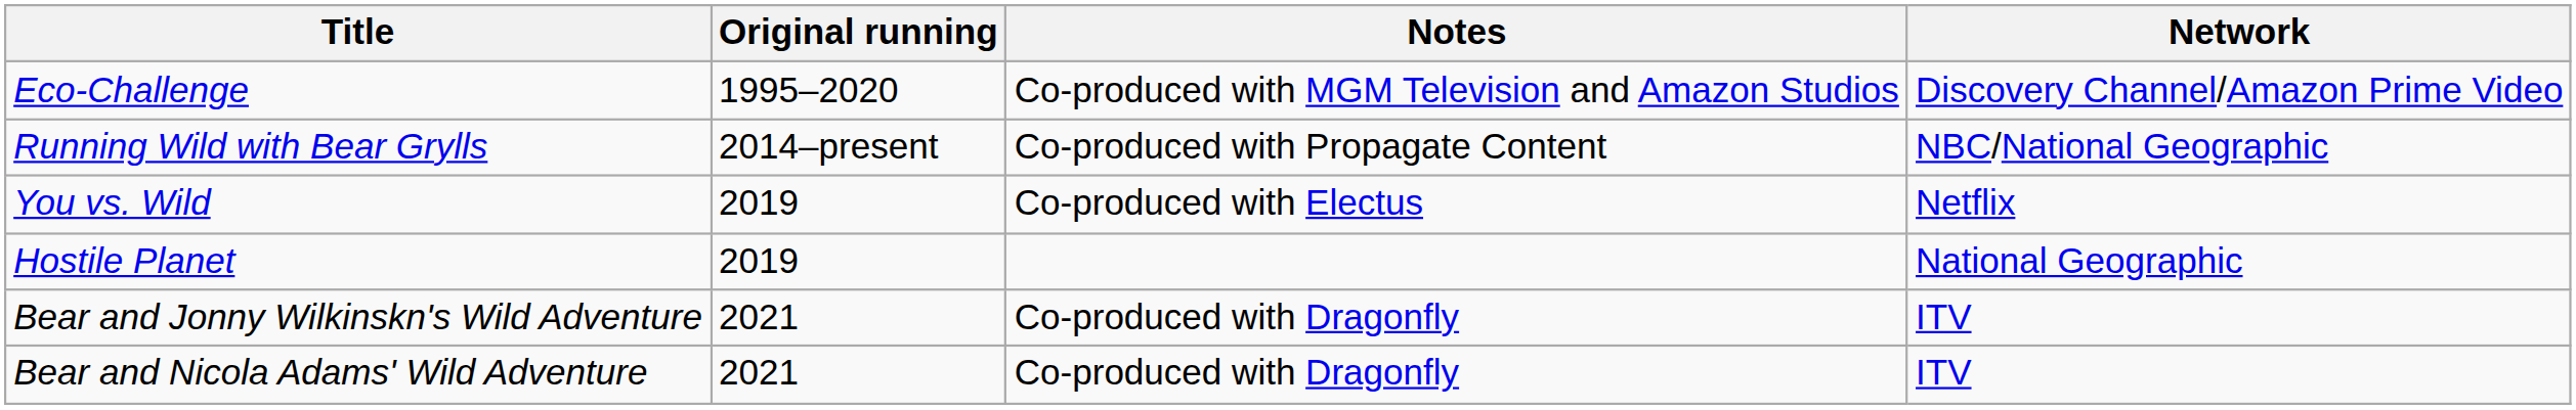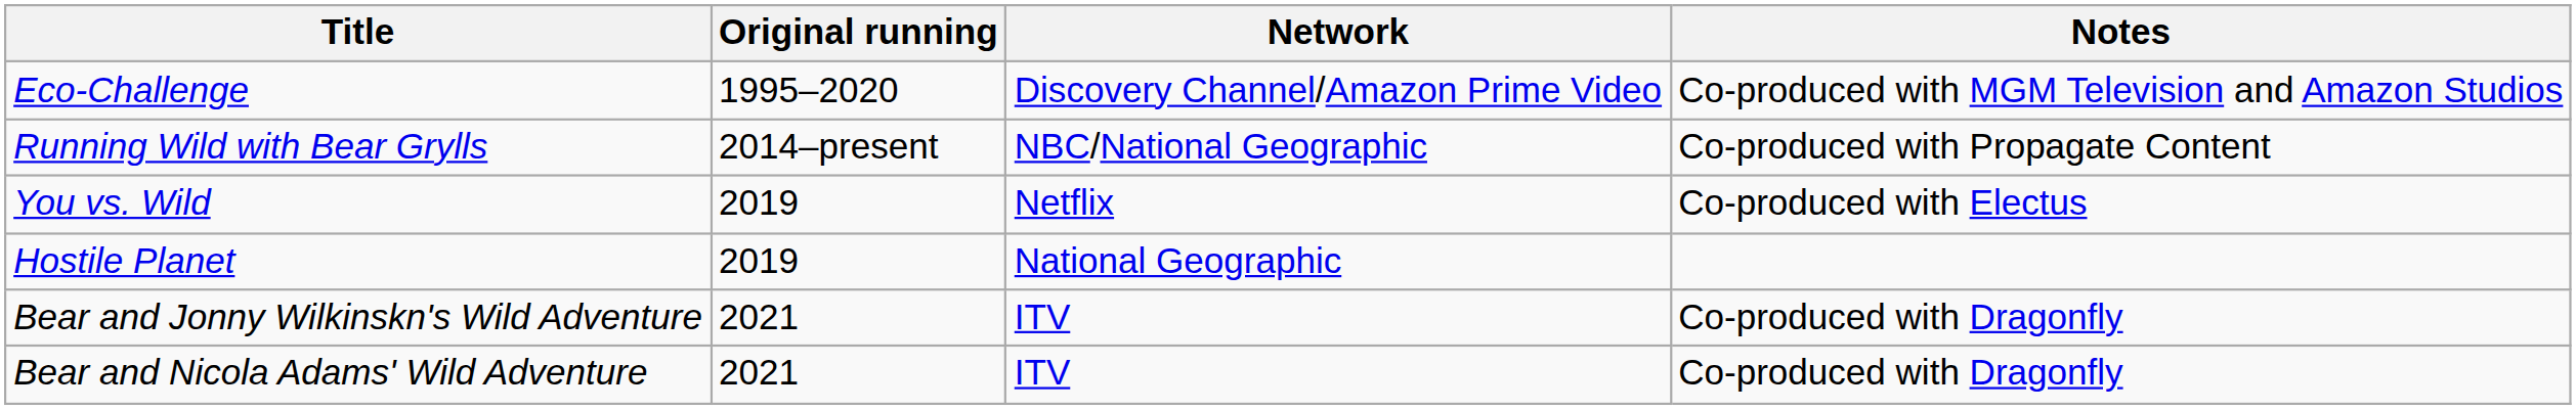columns swapped: Network <-> Notes
